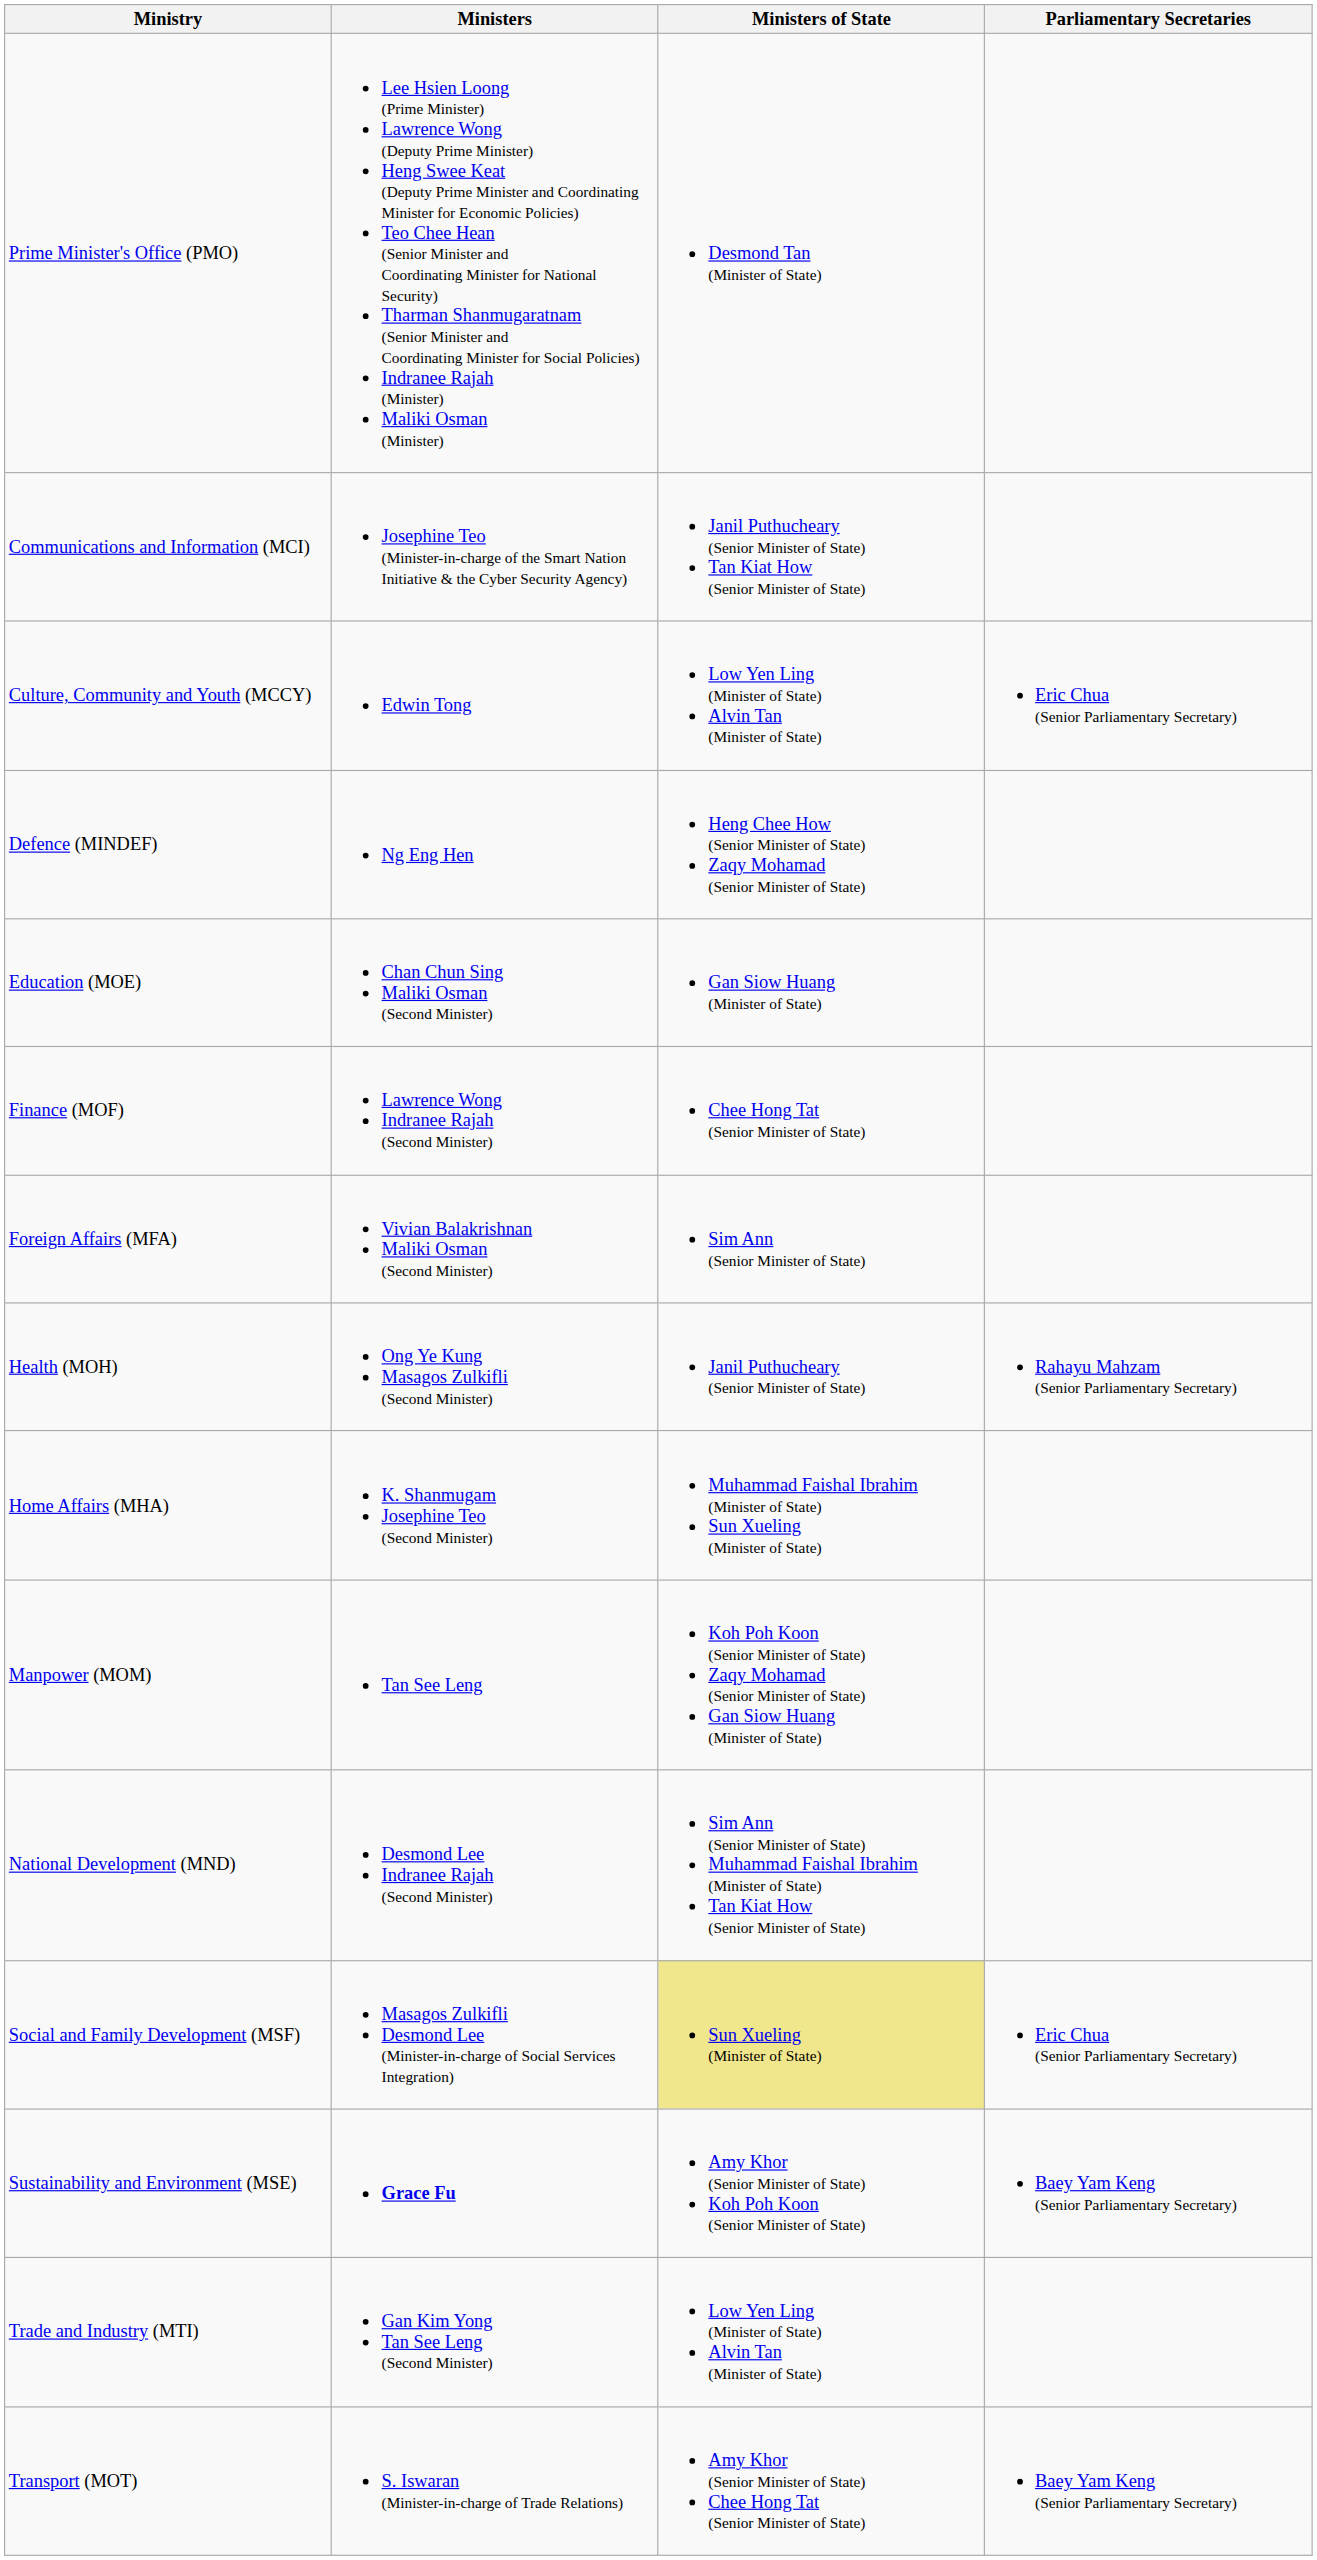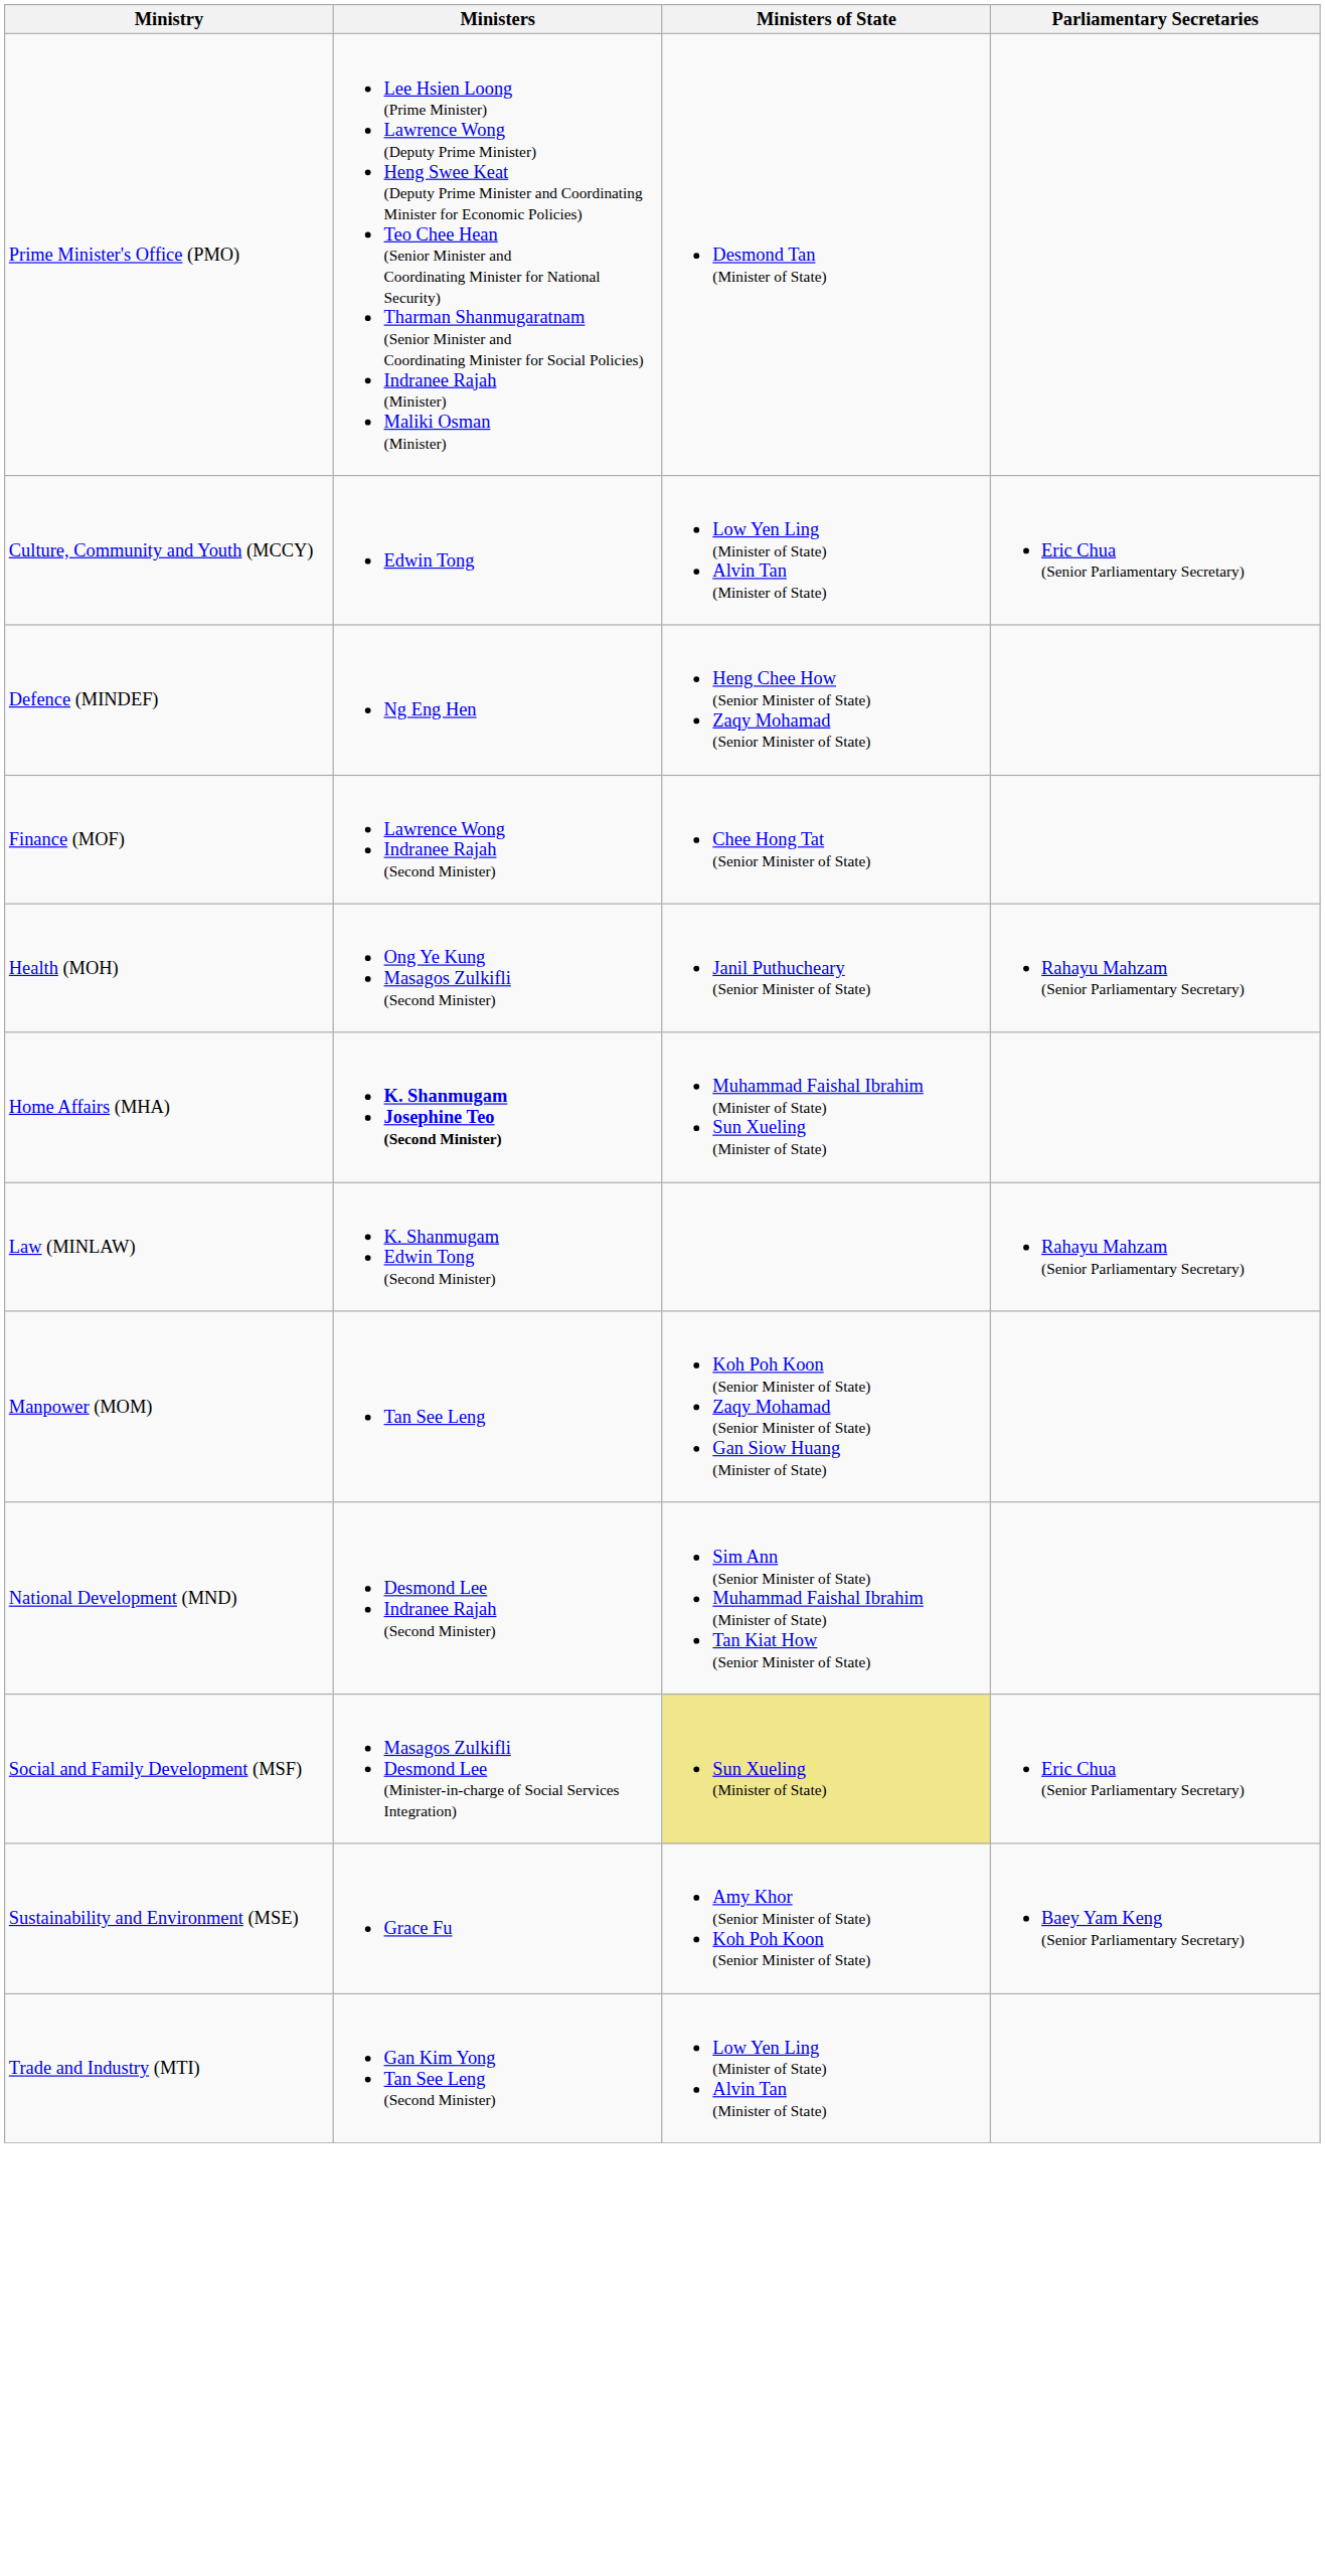- row: Communications and Information (MCI) | Josephine Teo (Minister-in-charge of the Smart Nation Initiative & the Cyber Security Agency) | Janil Puthucheary (Senior Minister of State) Tan Kiat How (Senior Minister of State)
- row: Education (MOE) | Chan Chun Sing Maliki Osman (Second Minister) | Gan Siow Huang (Minister of State)
- row: Foreign Affairs (MFA) | Vivian Balakrishnan Maliki Osman (Second Minister) | Sim Ann (Senior Minister of State)
Home Affairs (MHA) | Ministers: normal -> bold
+ row: Law (MINLAW) | K. Shanmugam Edwin Tong (Second Minister) | Rahayu Mahzam (Senior Parliamentary Secretary)
Sustainability and Environment (MSE) | Ministers: bold -> normal
- row: Transport (MOT) | S. Iswaran (Minister-in-charge of Trade Relations) | Amy Khor (Senior Minister of State) Chee Hong Tat (Senior Minister of State) | Baey Yam Keng (Senior Parliamentary Secretary)
